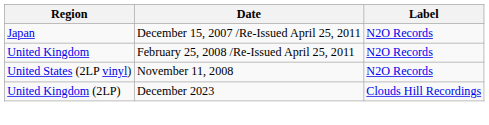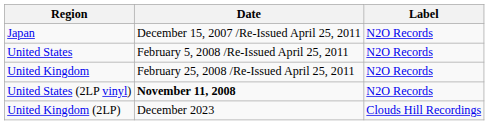+ row: United States | February 5, 2008 /Re-Issued April 25, 2011 | N2O Records
United States (2LP vinyl) | Date: normal -> bold
